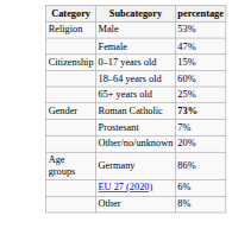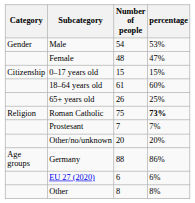+ column: Number of people | 54 | 48 | 15 | 61 | 26 | 75 | 7 | 20 | 88 | 6 | 8
Male | Category: Religion -> Gender
Roman Catholic | Category: Gender -> Religion
